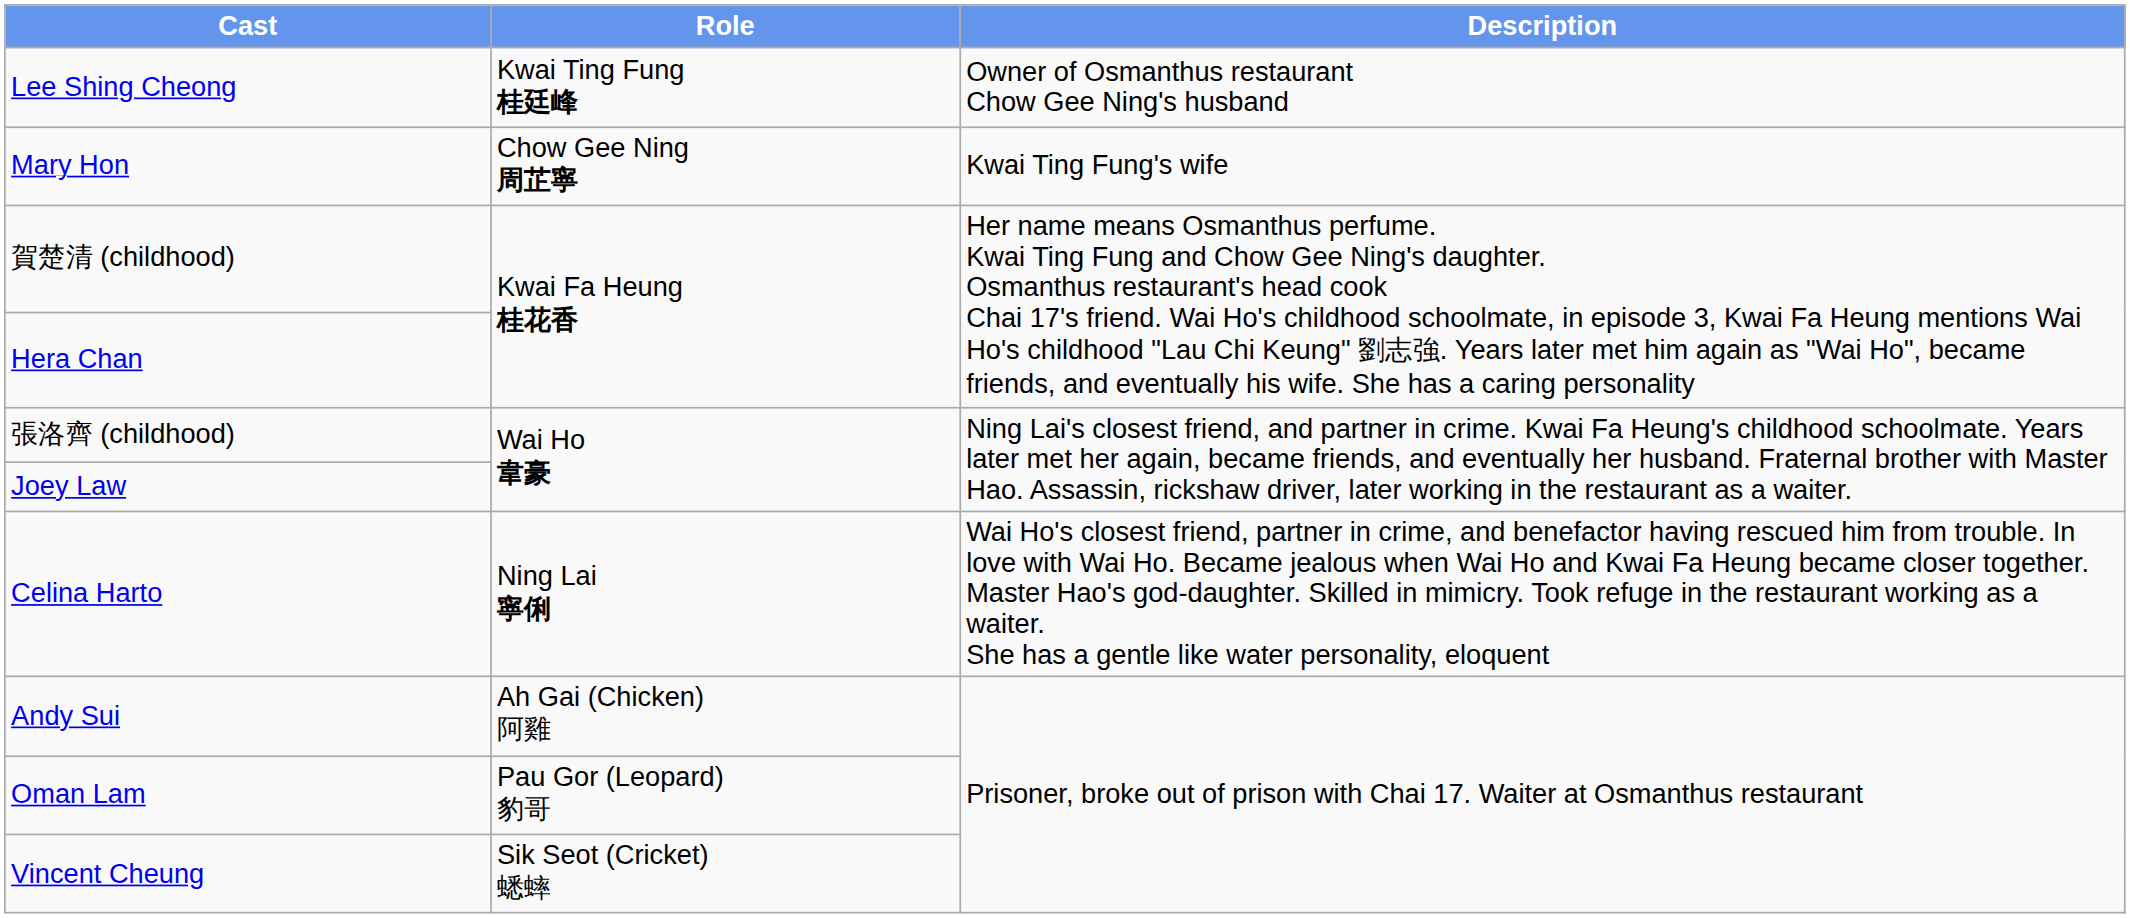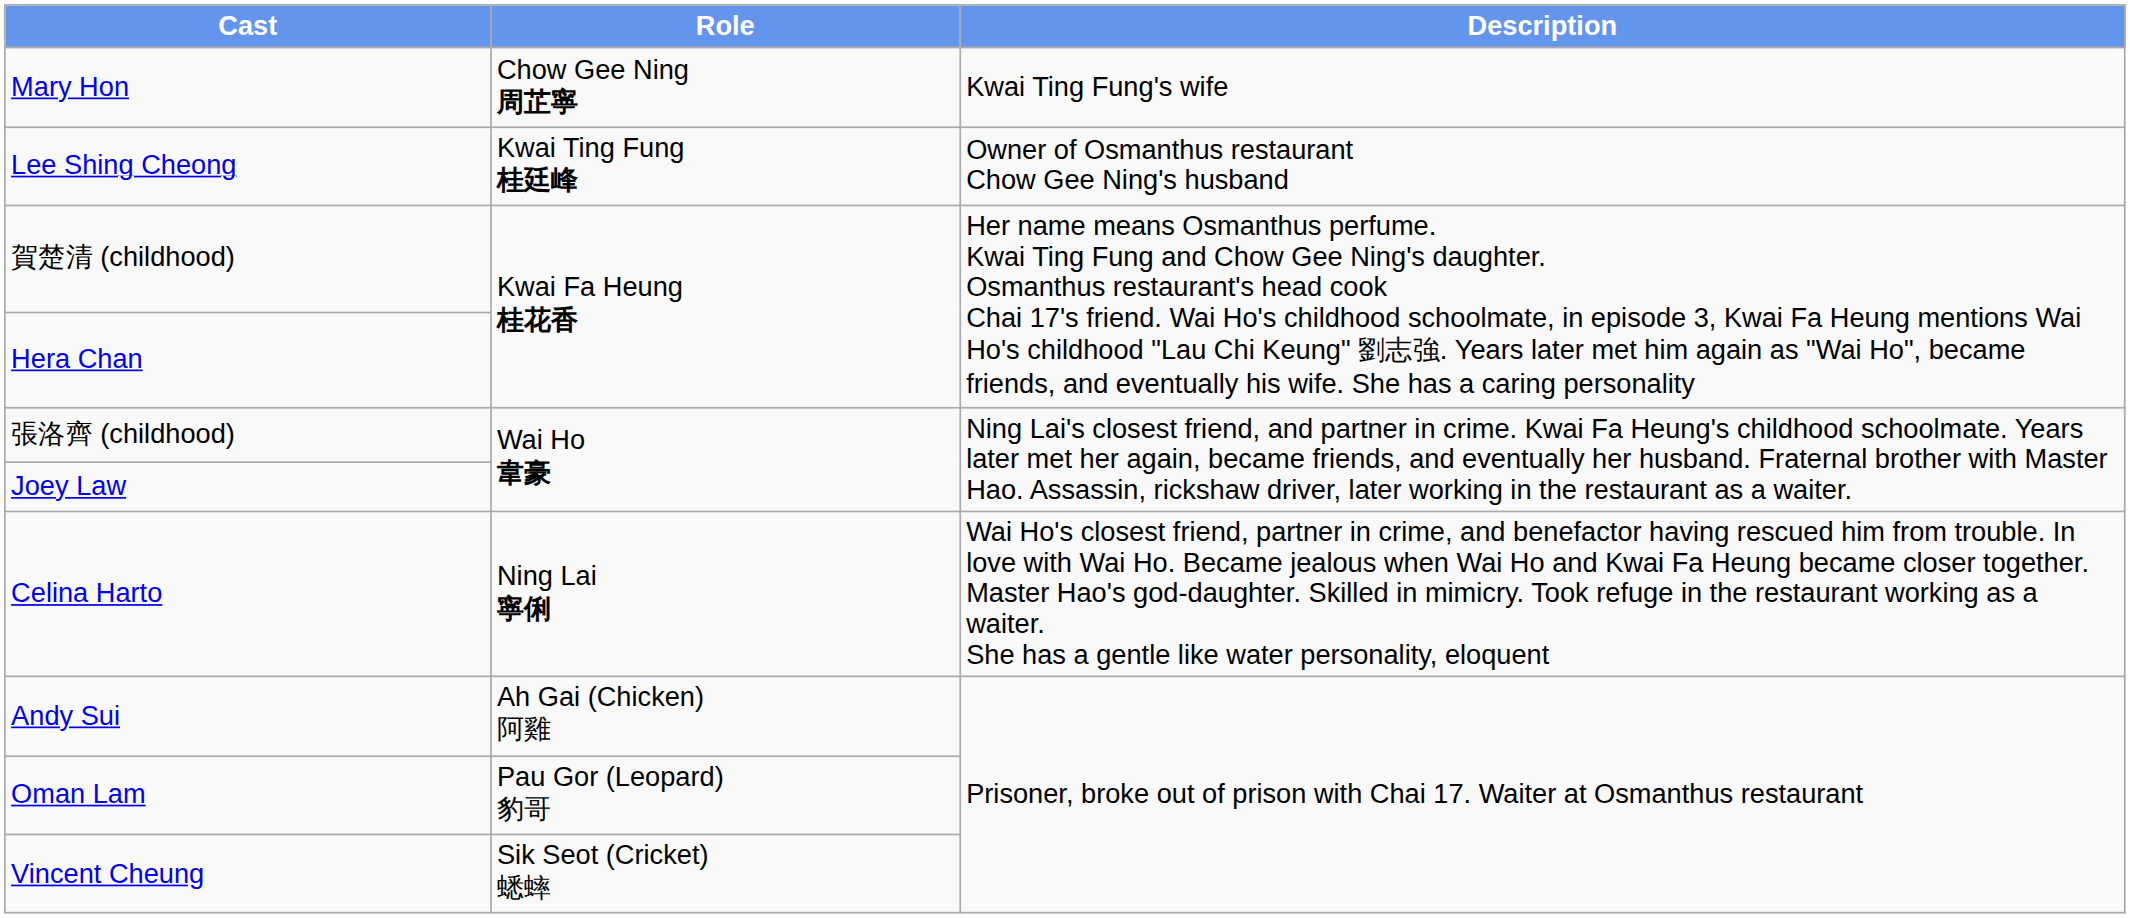rows swapped: Lee Shing Cheong <-> Mary Hon
